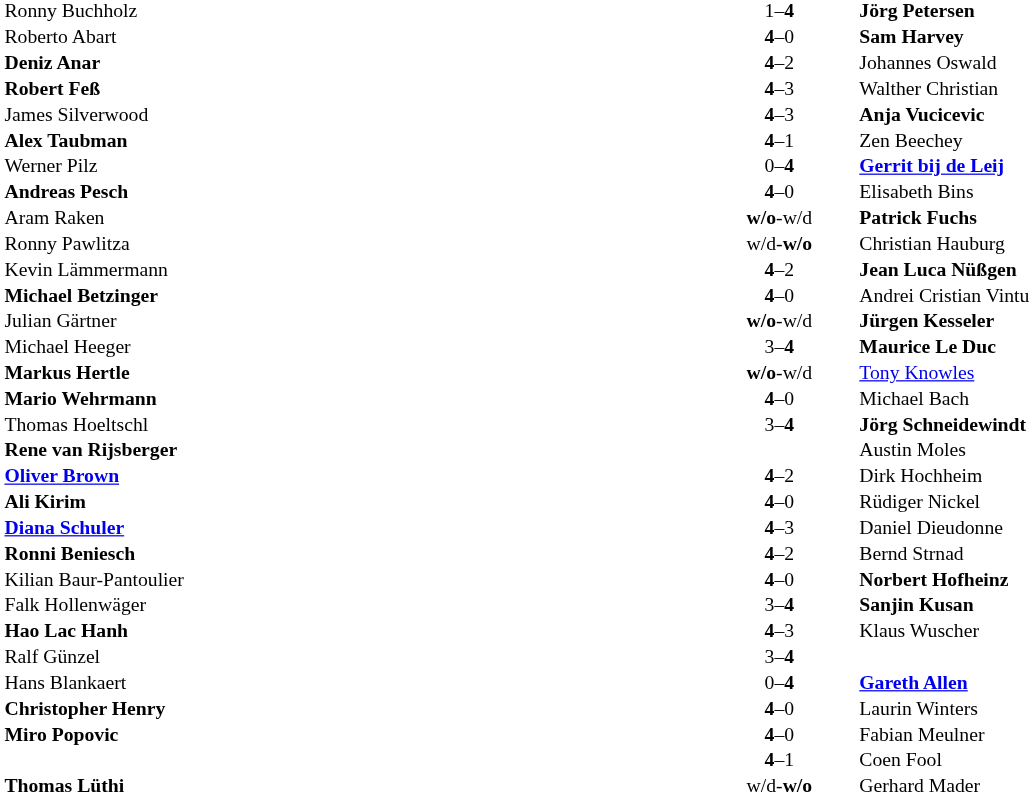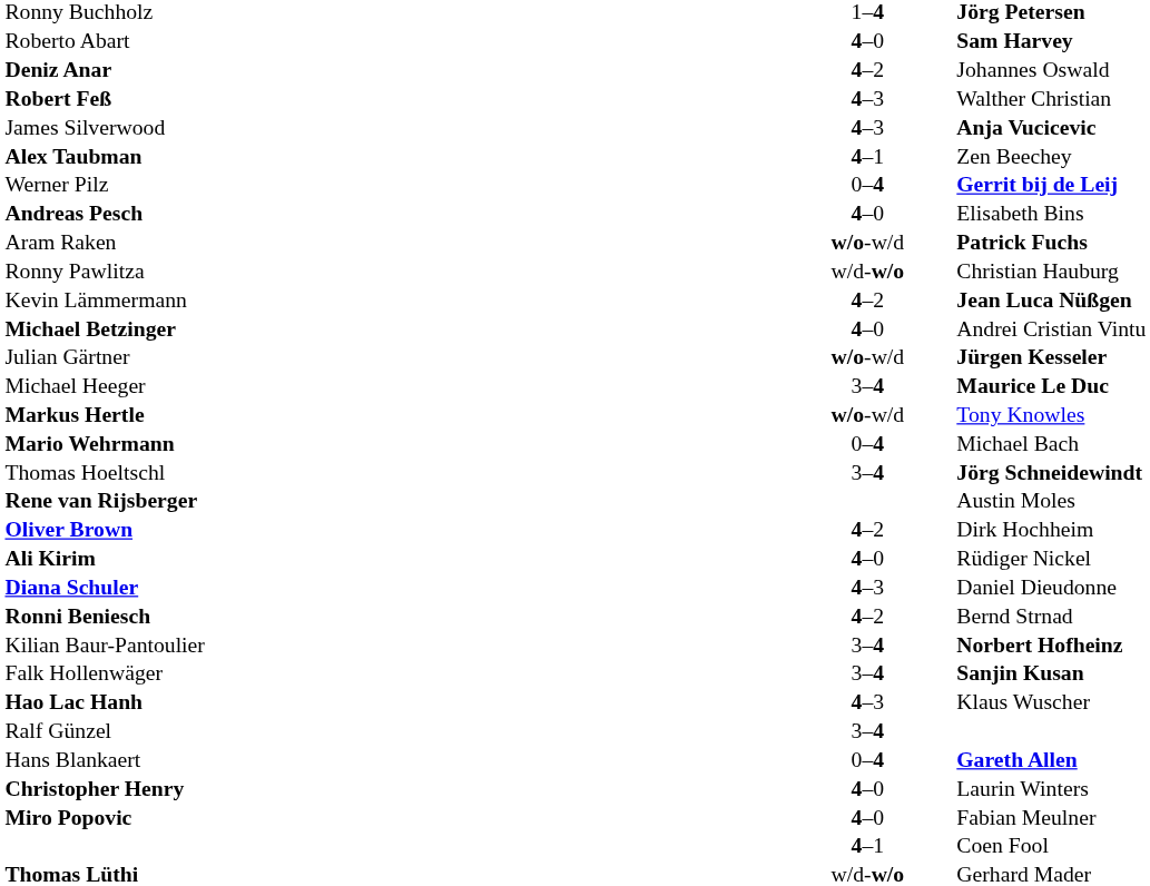Mario Wehrmann | column 2: 4–0 -> 0–4
Kilian Baur-Pantoulier | column 2: 4–0 -> 3–4
